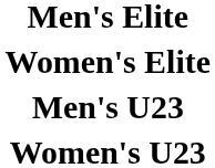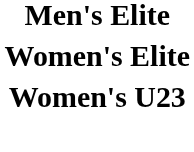- row: Men's U23
